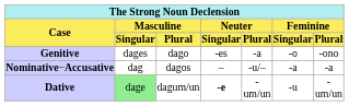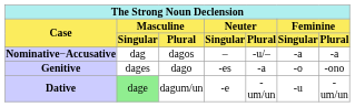rows swapped: Nominative−Accusative <-> Genitive
Dative | column 4: bold -> normal
